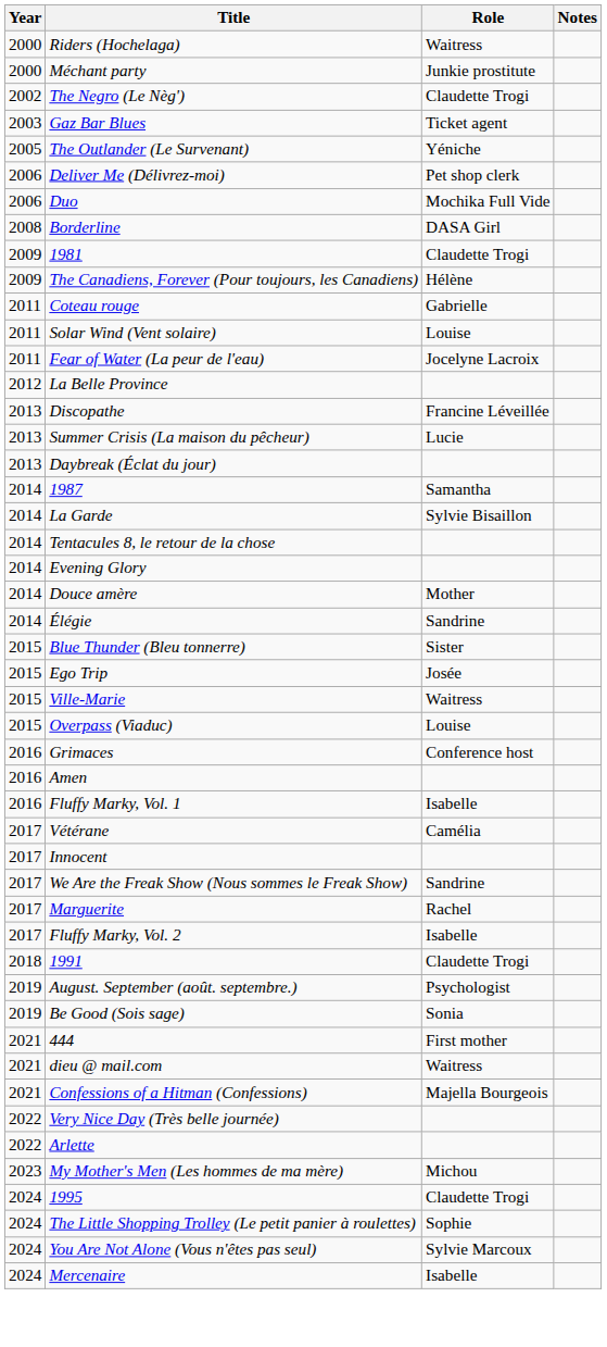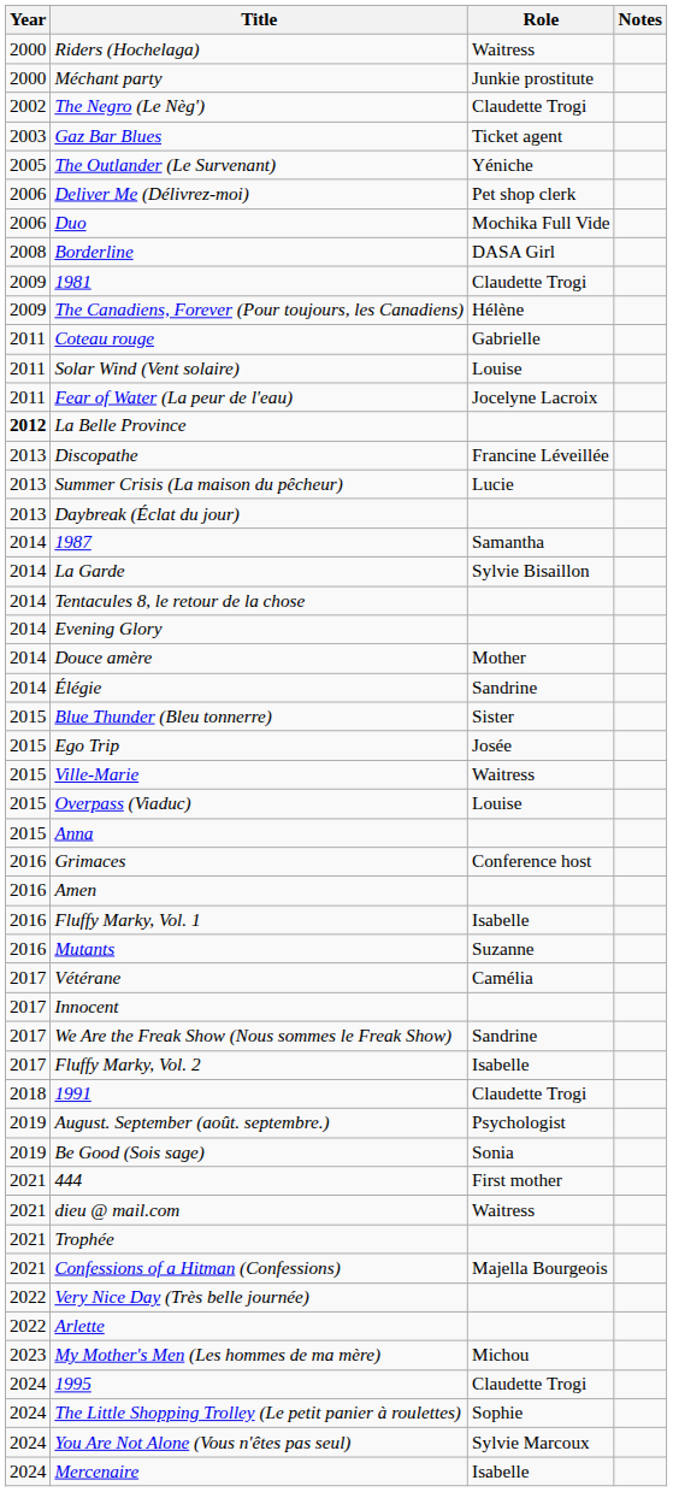La Belle Province | Year: normal -> bold
+ row: 2015 | Anna
+ row: 2016 | Mutants | Suzanne
- row: 2017 | Marguerite | Rachel
+ row: 2021 | Trophée
